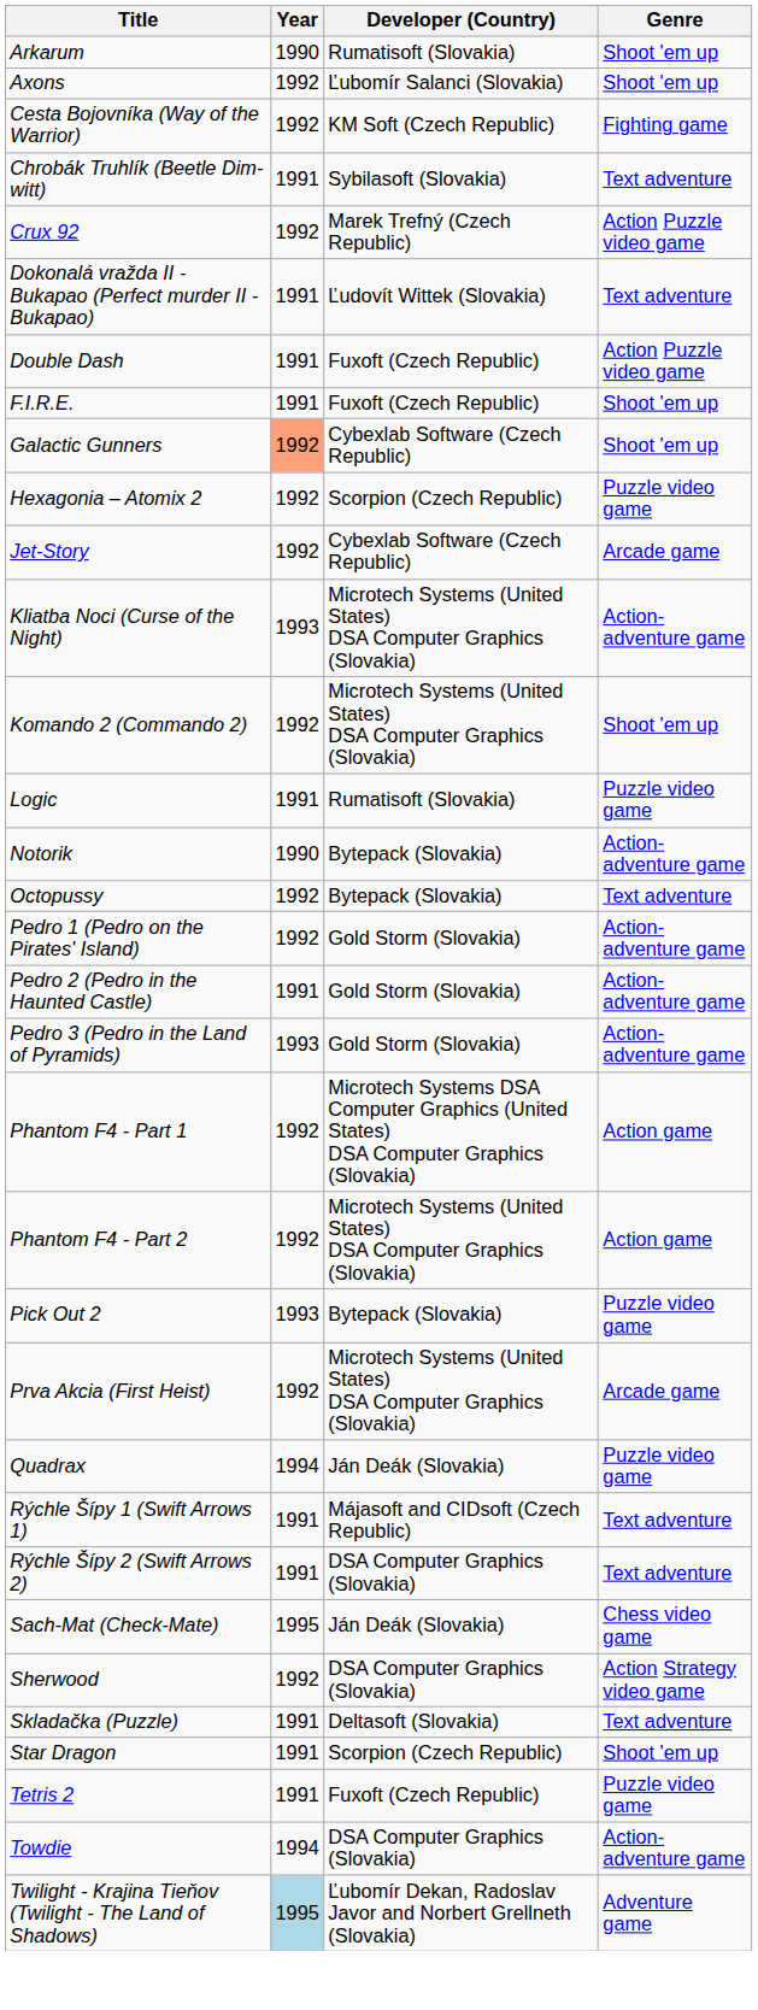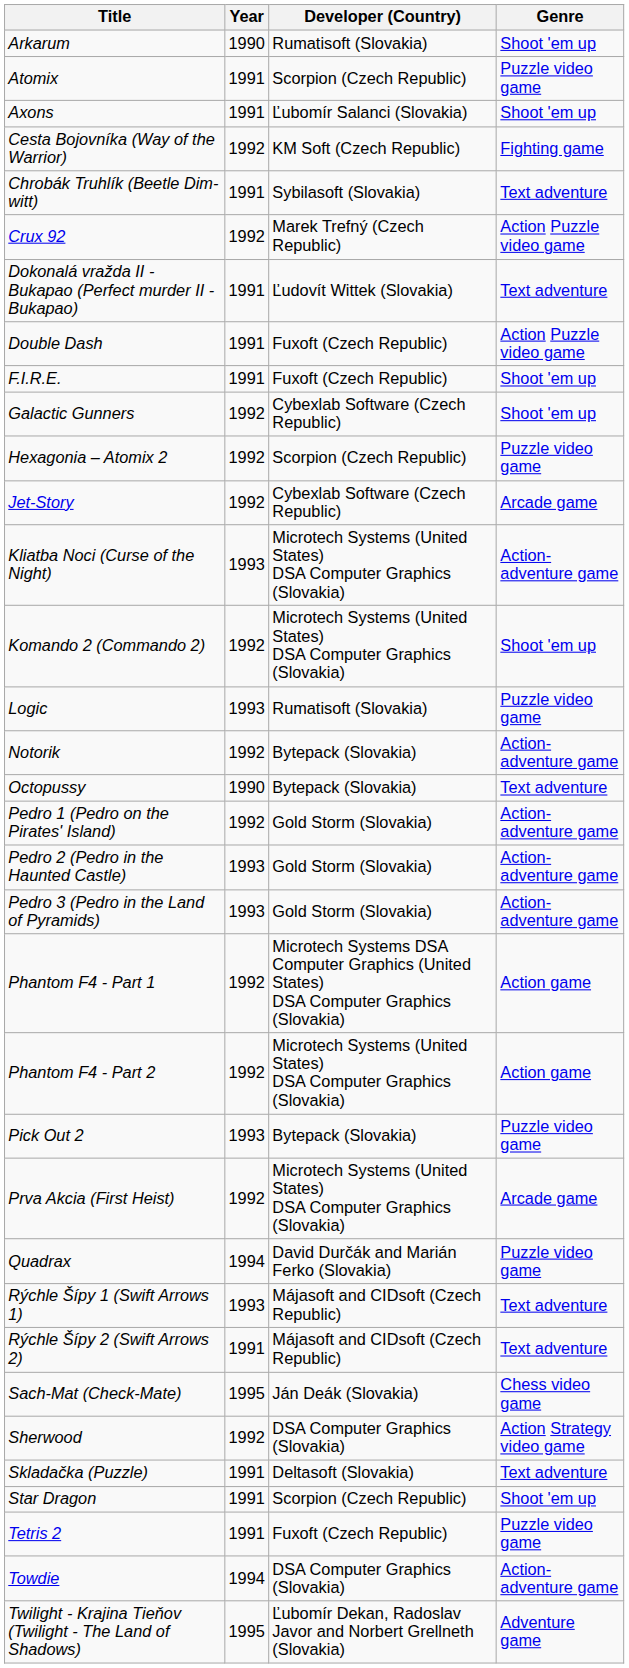+ row: Atomix | 1991 | Scorpion (Czech Republic) | Puzzle video game
Axons | Year: 1992 -> 1991
Galactic Gunners | Year: lightsalmon background -> no background
Logic | Year: 1991 -> 1993
Notorik | Year: 1990 -> 1992
Octopussy | Year: 1992 -> 1990
Pedro 2 (Pedro in the Haunted Castle) | Year: 1991 -> 1993
Quadrax | Developer (Country): Ján Deák (Slovakia) -> David Durčák and Marián Ferko (Slovakia)
Rýchle Šípy 1 (Swift Arrows 1) | Year: 1991 -> 1993
Rýchle Šípy 2 (Swift Arrows 2) | Developer (Country): DSA Computer Graphics (Slovakia) -> Májasoft and CIDsoft (Czech Republic)
Twilight - Krajina Tieňov (Twilight - The Land of Shadows) | Year: lightblue background -> no background
